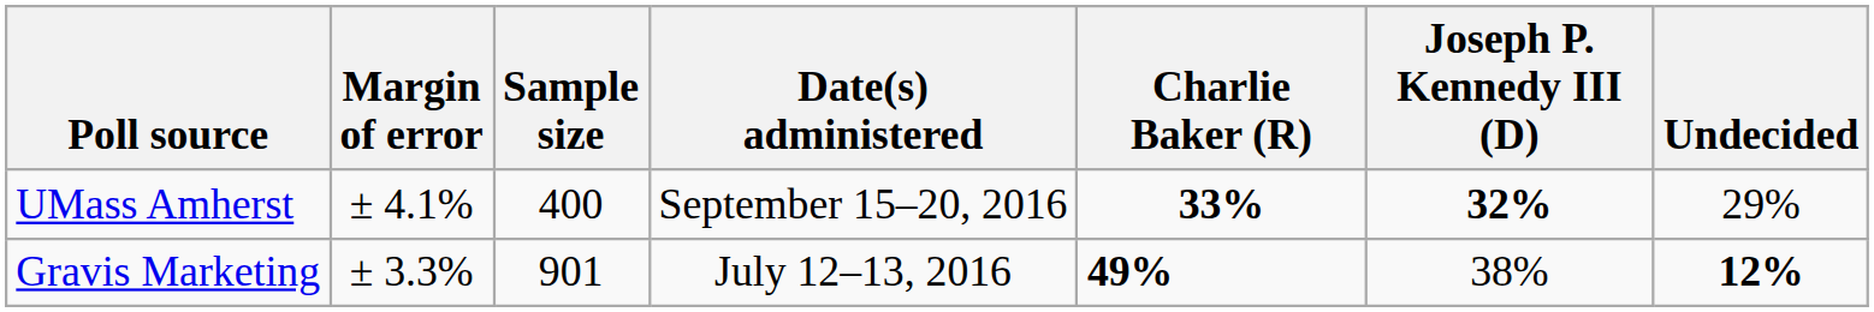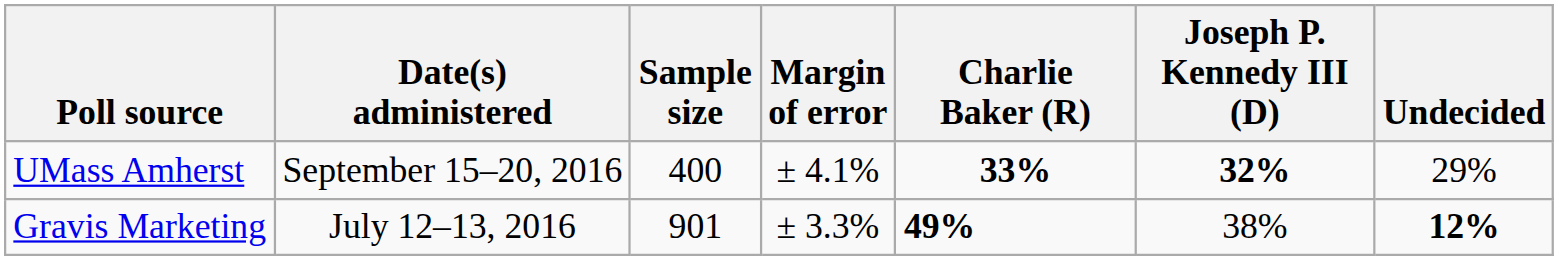columns swapped: Date(s) administered <-> Margin of error
